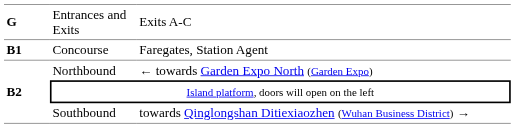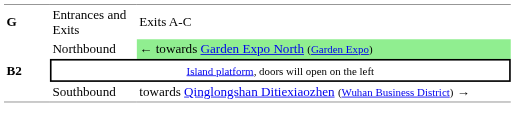- row: B1 | Concourse | Faregates, Station Agent
Northbound | column 3: no background -> lightgreen background
